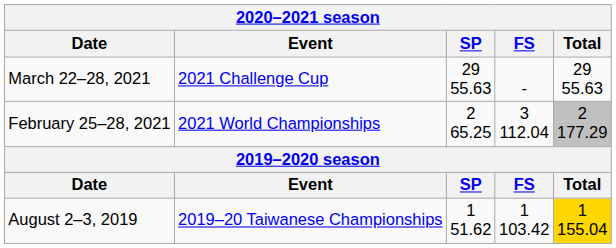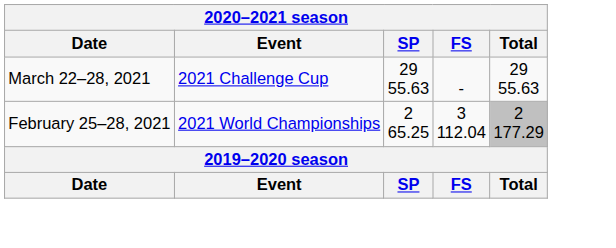- row: August 2–3, 2019 | 2019–20 Taiwanese Championships | 1 51.62 | 1 103.42 | 1 155.04
